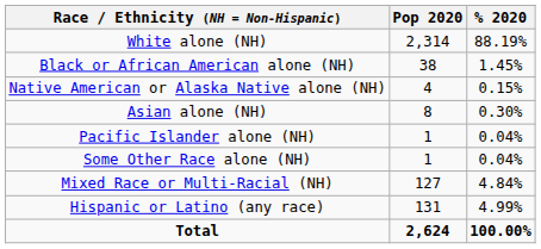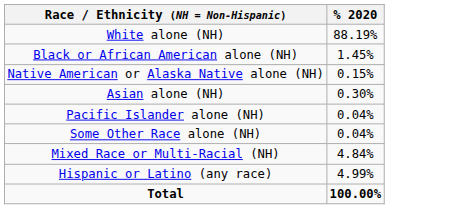- column: Pop 2020 | 2,314 | 38 | 4 | 8 | 1 | 1 | 127 | 131 | 2,624
